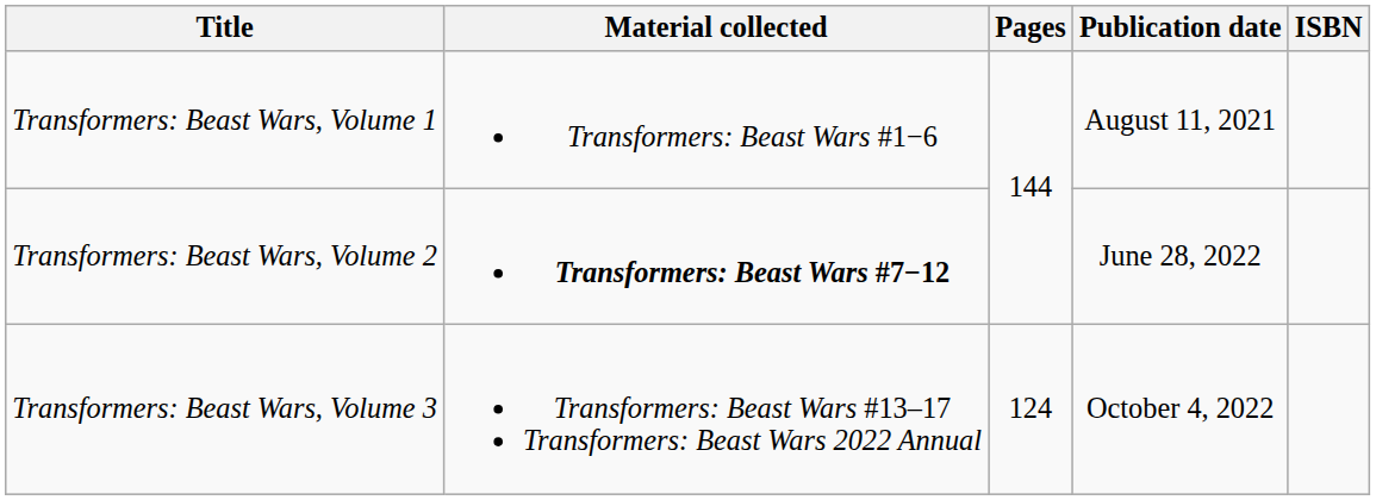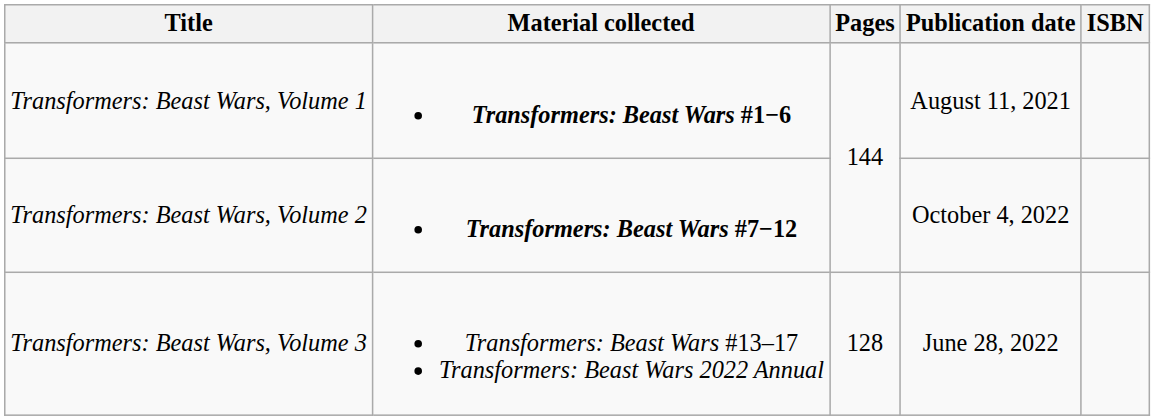Transformers: Beast Wars, Volume 1 | Material collected: normal -> bold
Transformers: Beast Wars, Volume 2 | Publication date: June 28, 2022 -> October 4, 2022
Transformers: Beast Wars, Volume 3 | Pages: 124 -> 128
Transformers: Beast Wars, Volume 3 | Publication date: October 4, 2022 -> June 28, 2022
